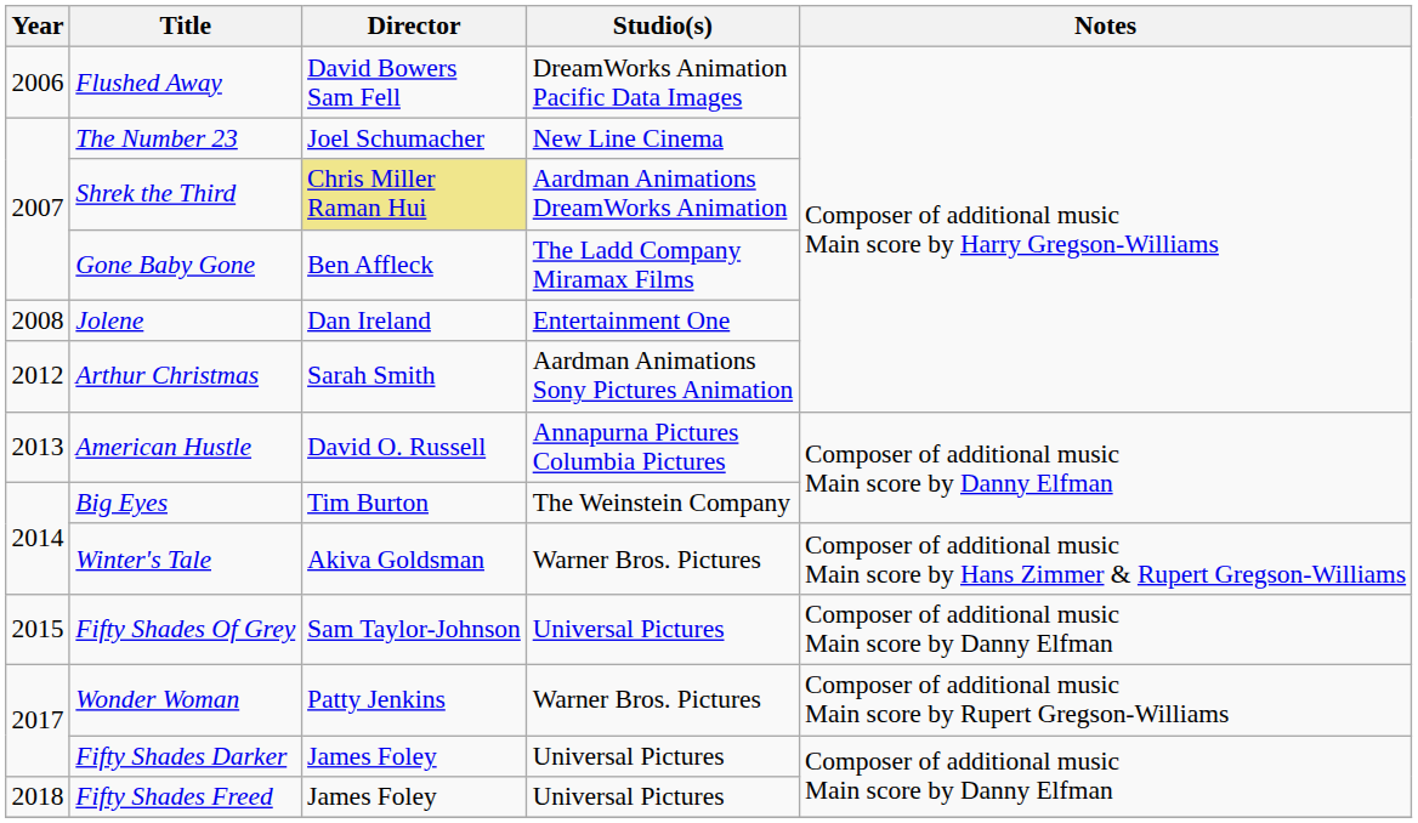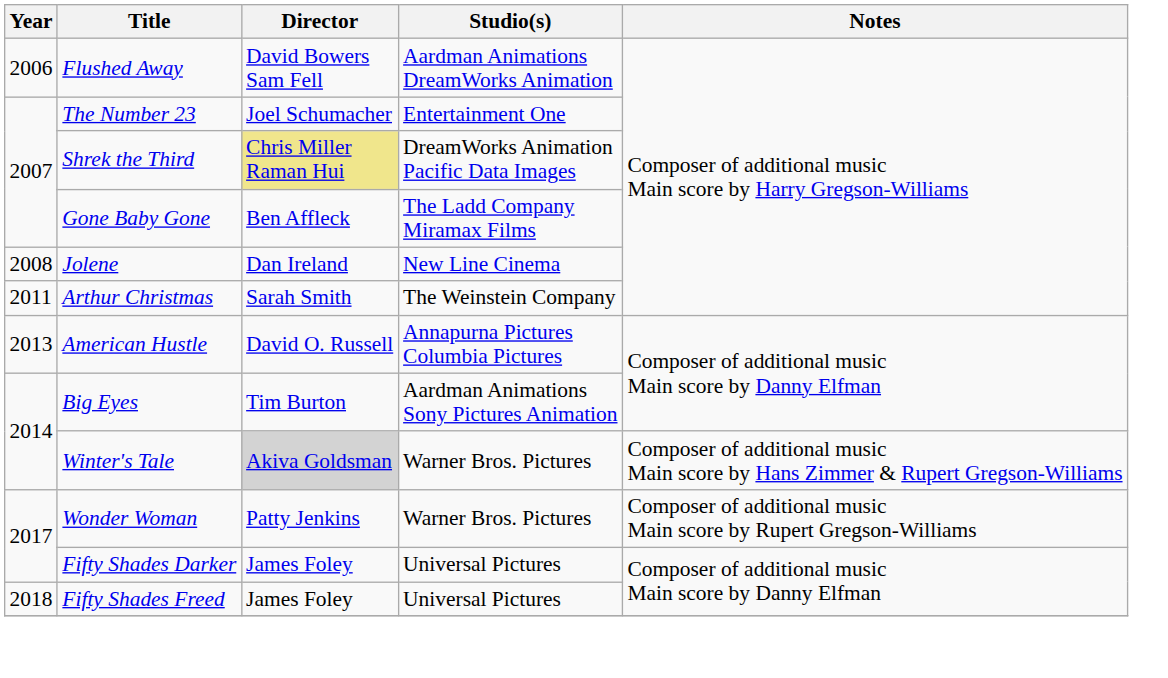Flushed Away | Studio(s): DreamWorks Animation Pacific Data Images -> Aardman Animations DreamWorks Animation
The Number 23 | Studio(s): New Line Cinema -> Entertainment One
Shrek the Third | Studio(s): Aardman Animations DreamWorks Animation -> DreamWorks Animation Pacific Data Images
Jolene | Studio(s): Entertainment One -> New Line Cinema
Arthur Christmas | Year: 2012 -> 2011
Arthur Christmas | Studio(s): Aardman Animations Sony Pictures Animation -> The Weinstein Company
Big Eyes | Studio(s): The Weinstein Company -> Aardman Animations Sony Pictures Animation
Winter's Tale | Director: no background -> lightgrey background
- row: 2015 | Fifty Shades Of Grey | Sam Taylor-Johnson | Universal Pictures | Composer of additional music Main score by Danny Elfman
